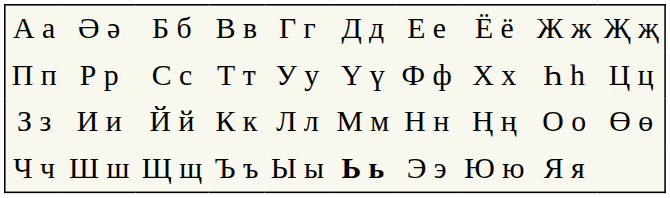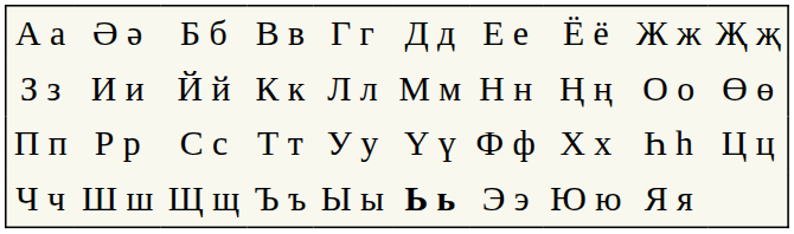rows swapped: З з <-> П п
